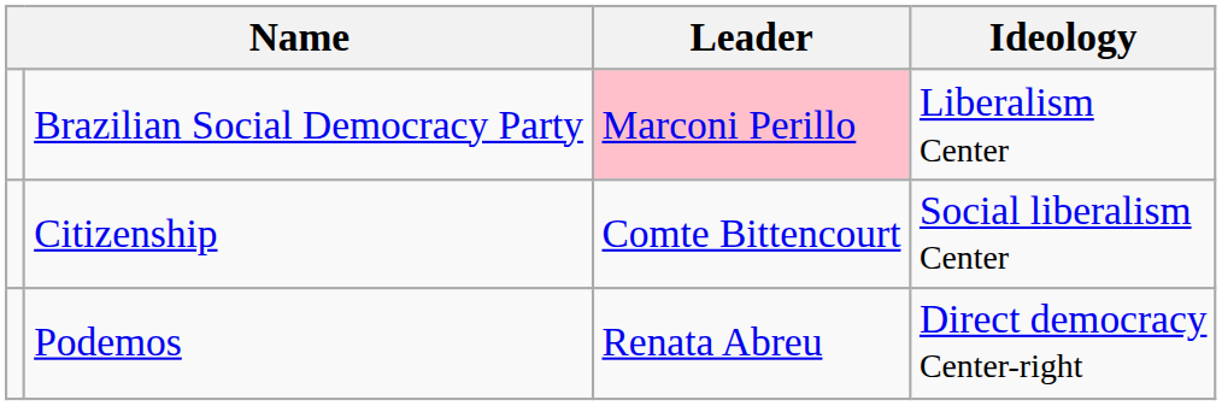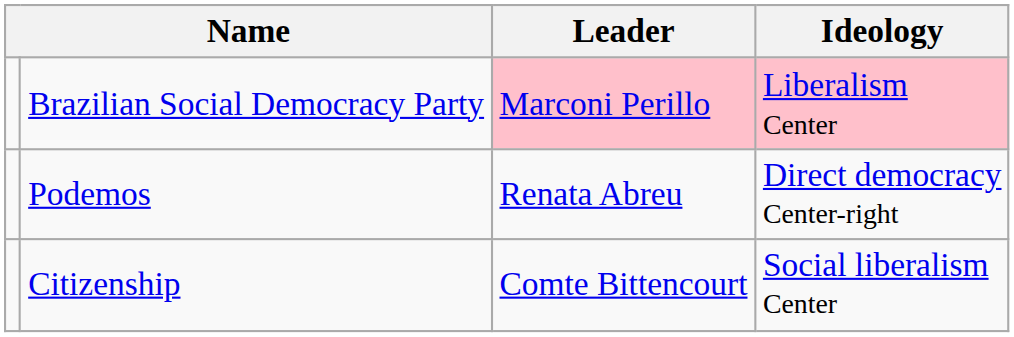Brazilian Social Democracy Party | Ideology: no background -> pink background
rows swapped: Podemos <-> Citizenship
